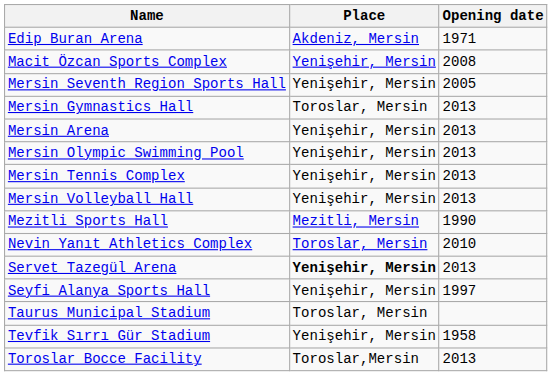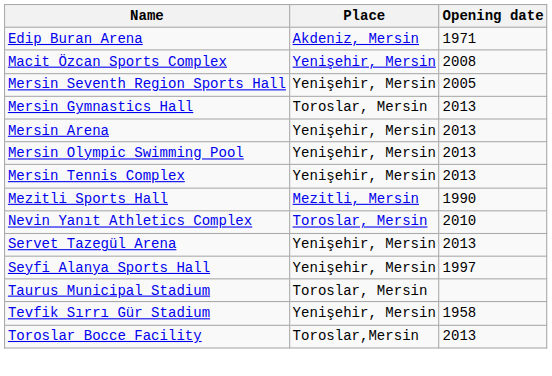- row: Mersin Volleyball Hall | Yenişehir, Mersin | 2013
Servet Tazegül Arena | Place: bold -> normal
